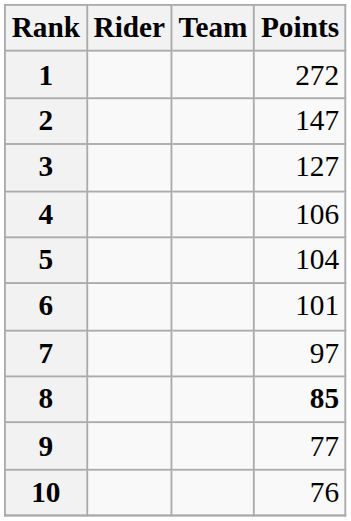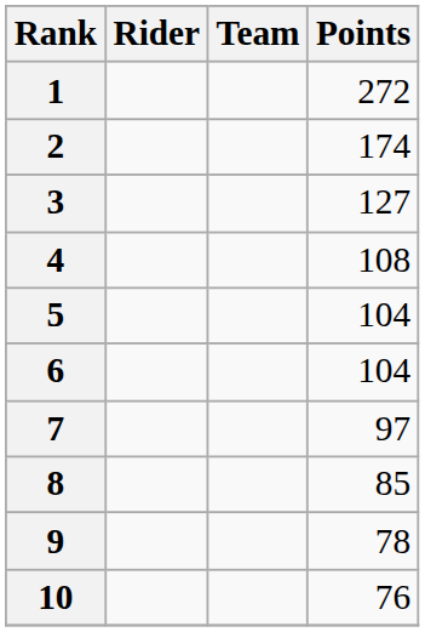2 | Points: 147 -> 174
4 | Points: 106 -> 108
6 | Points: 101 -> 104
8 | Points: bold -> normal
9 | Points: 77 -> 78
